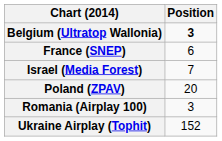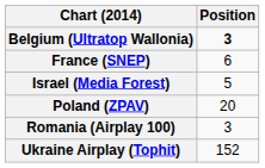Israel (Media Forest) | Position: 7 -> 5
